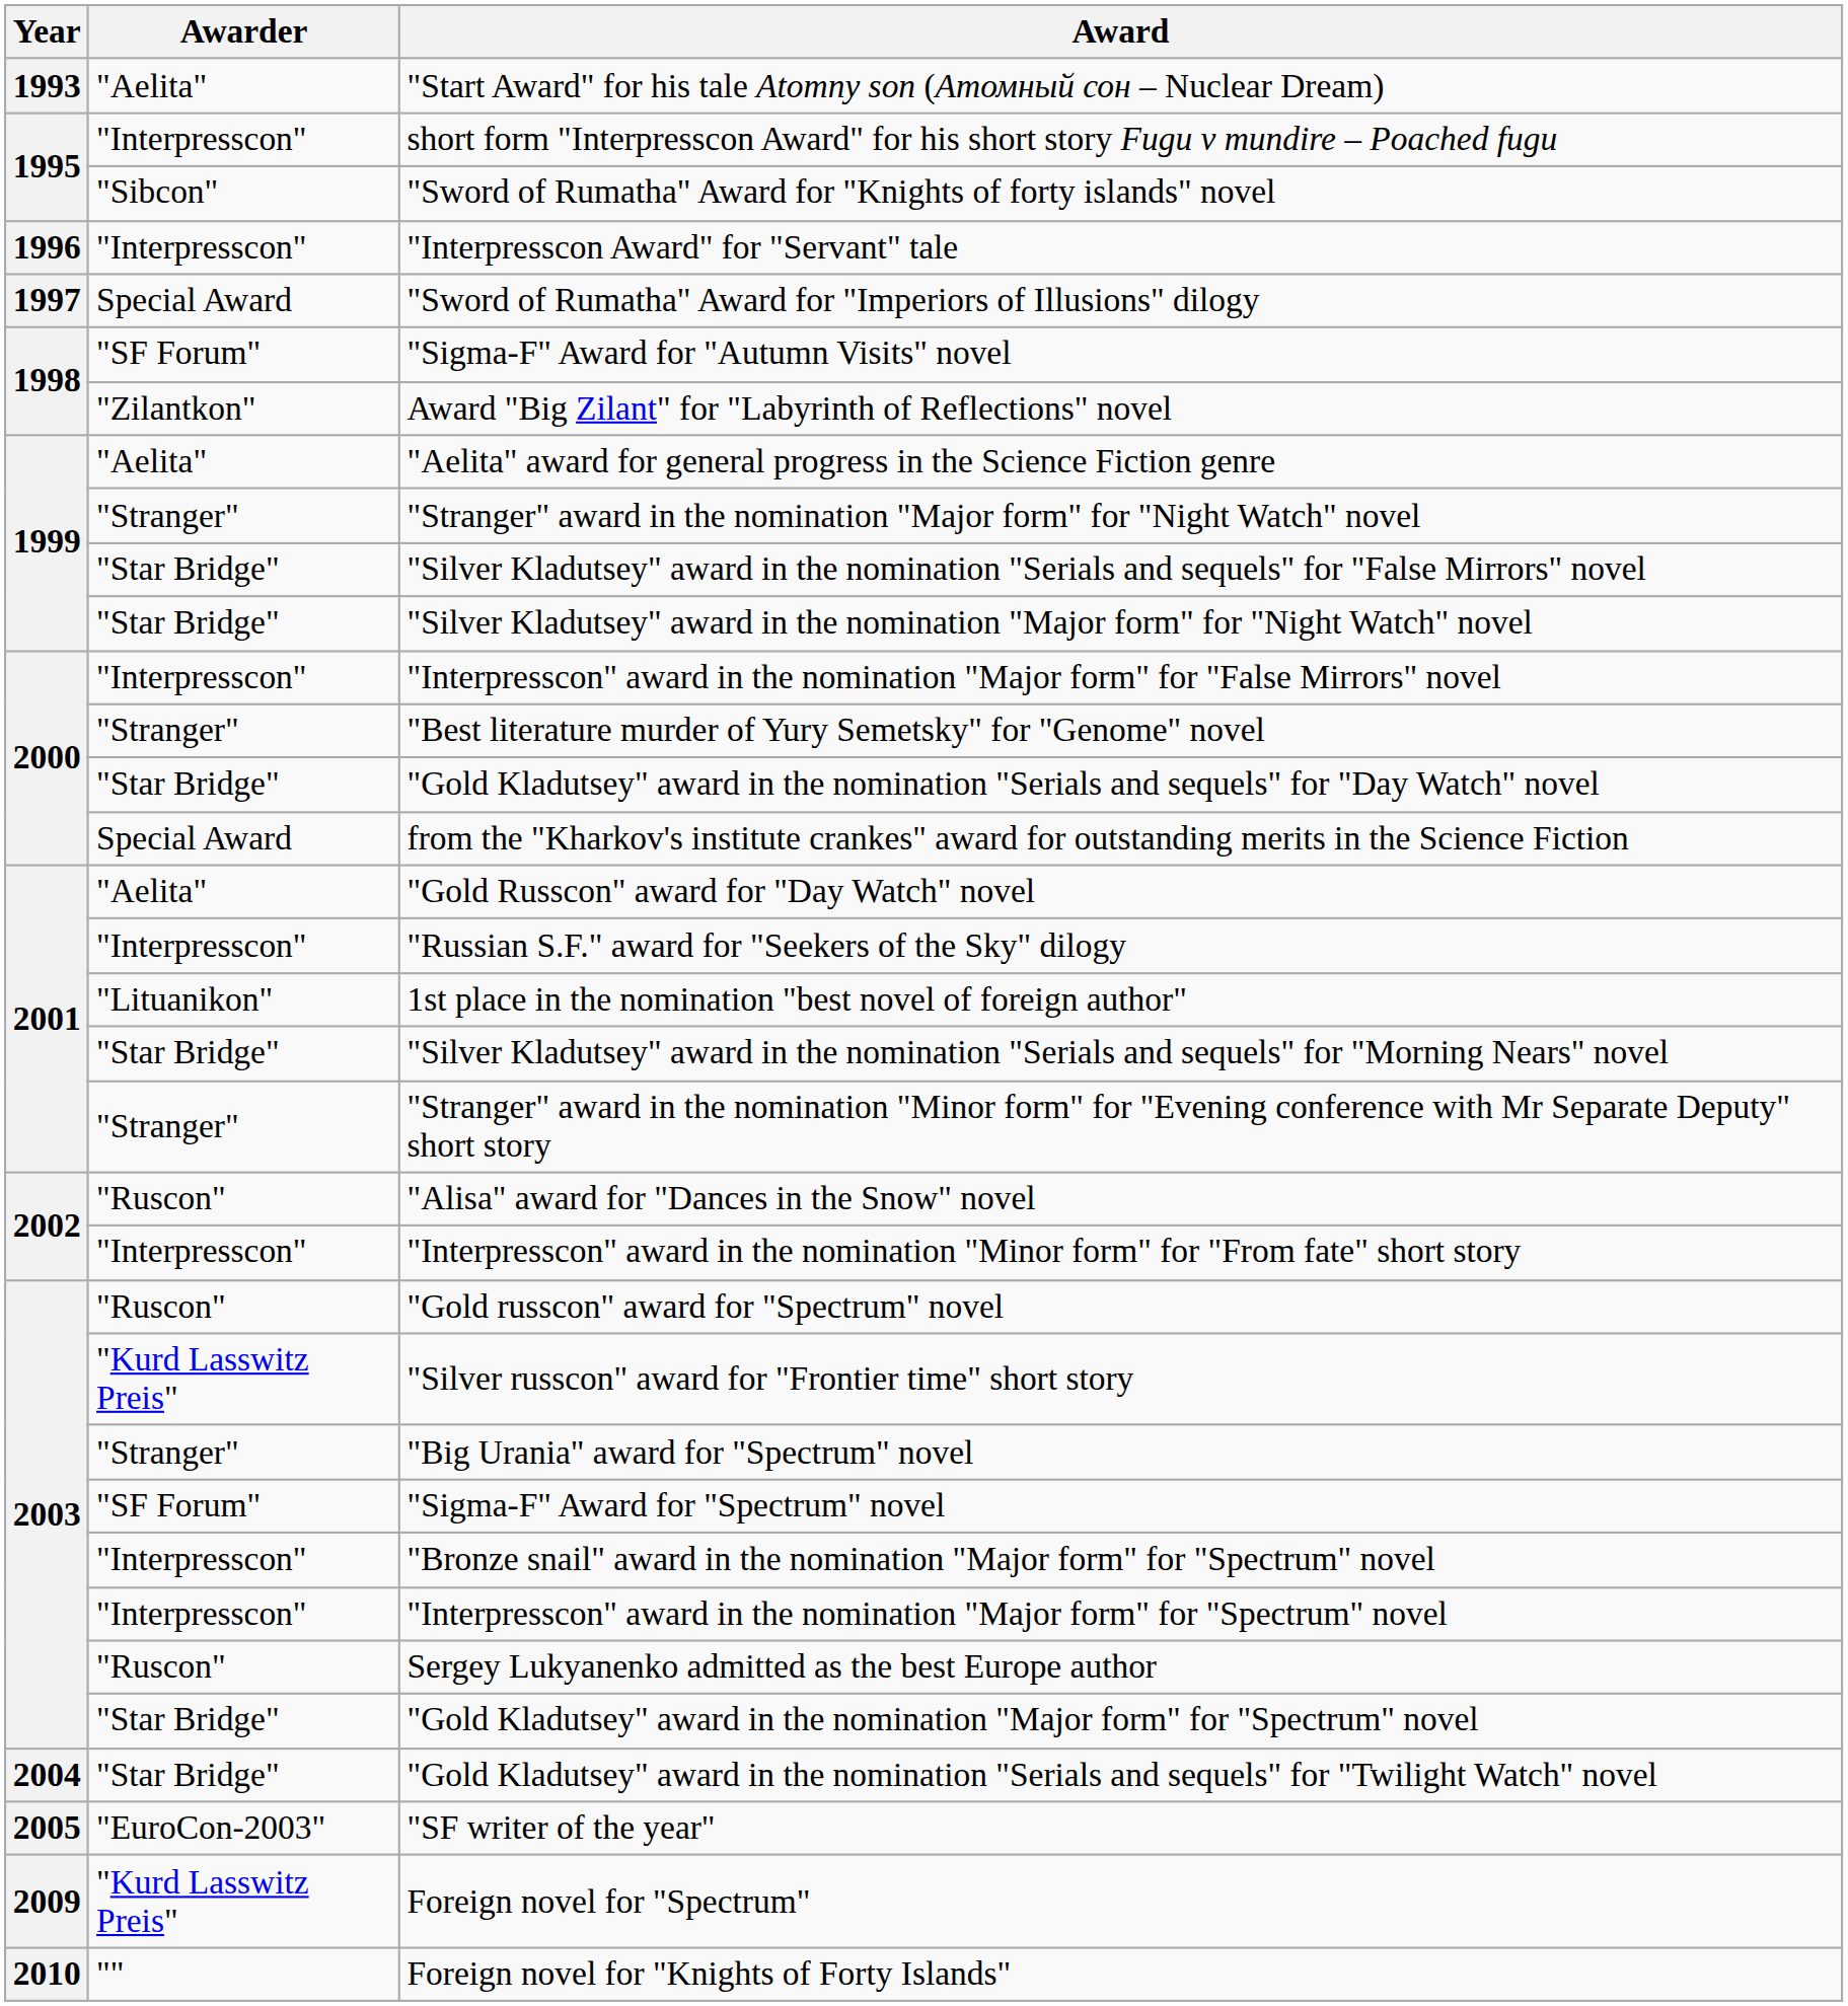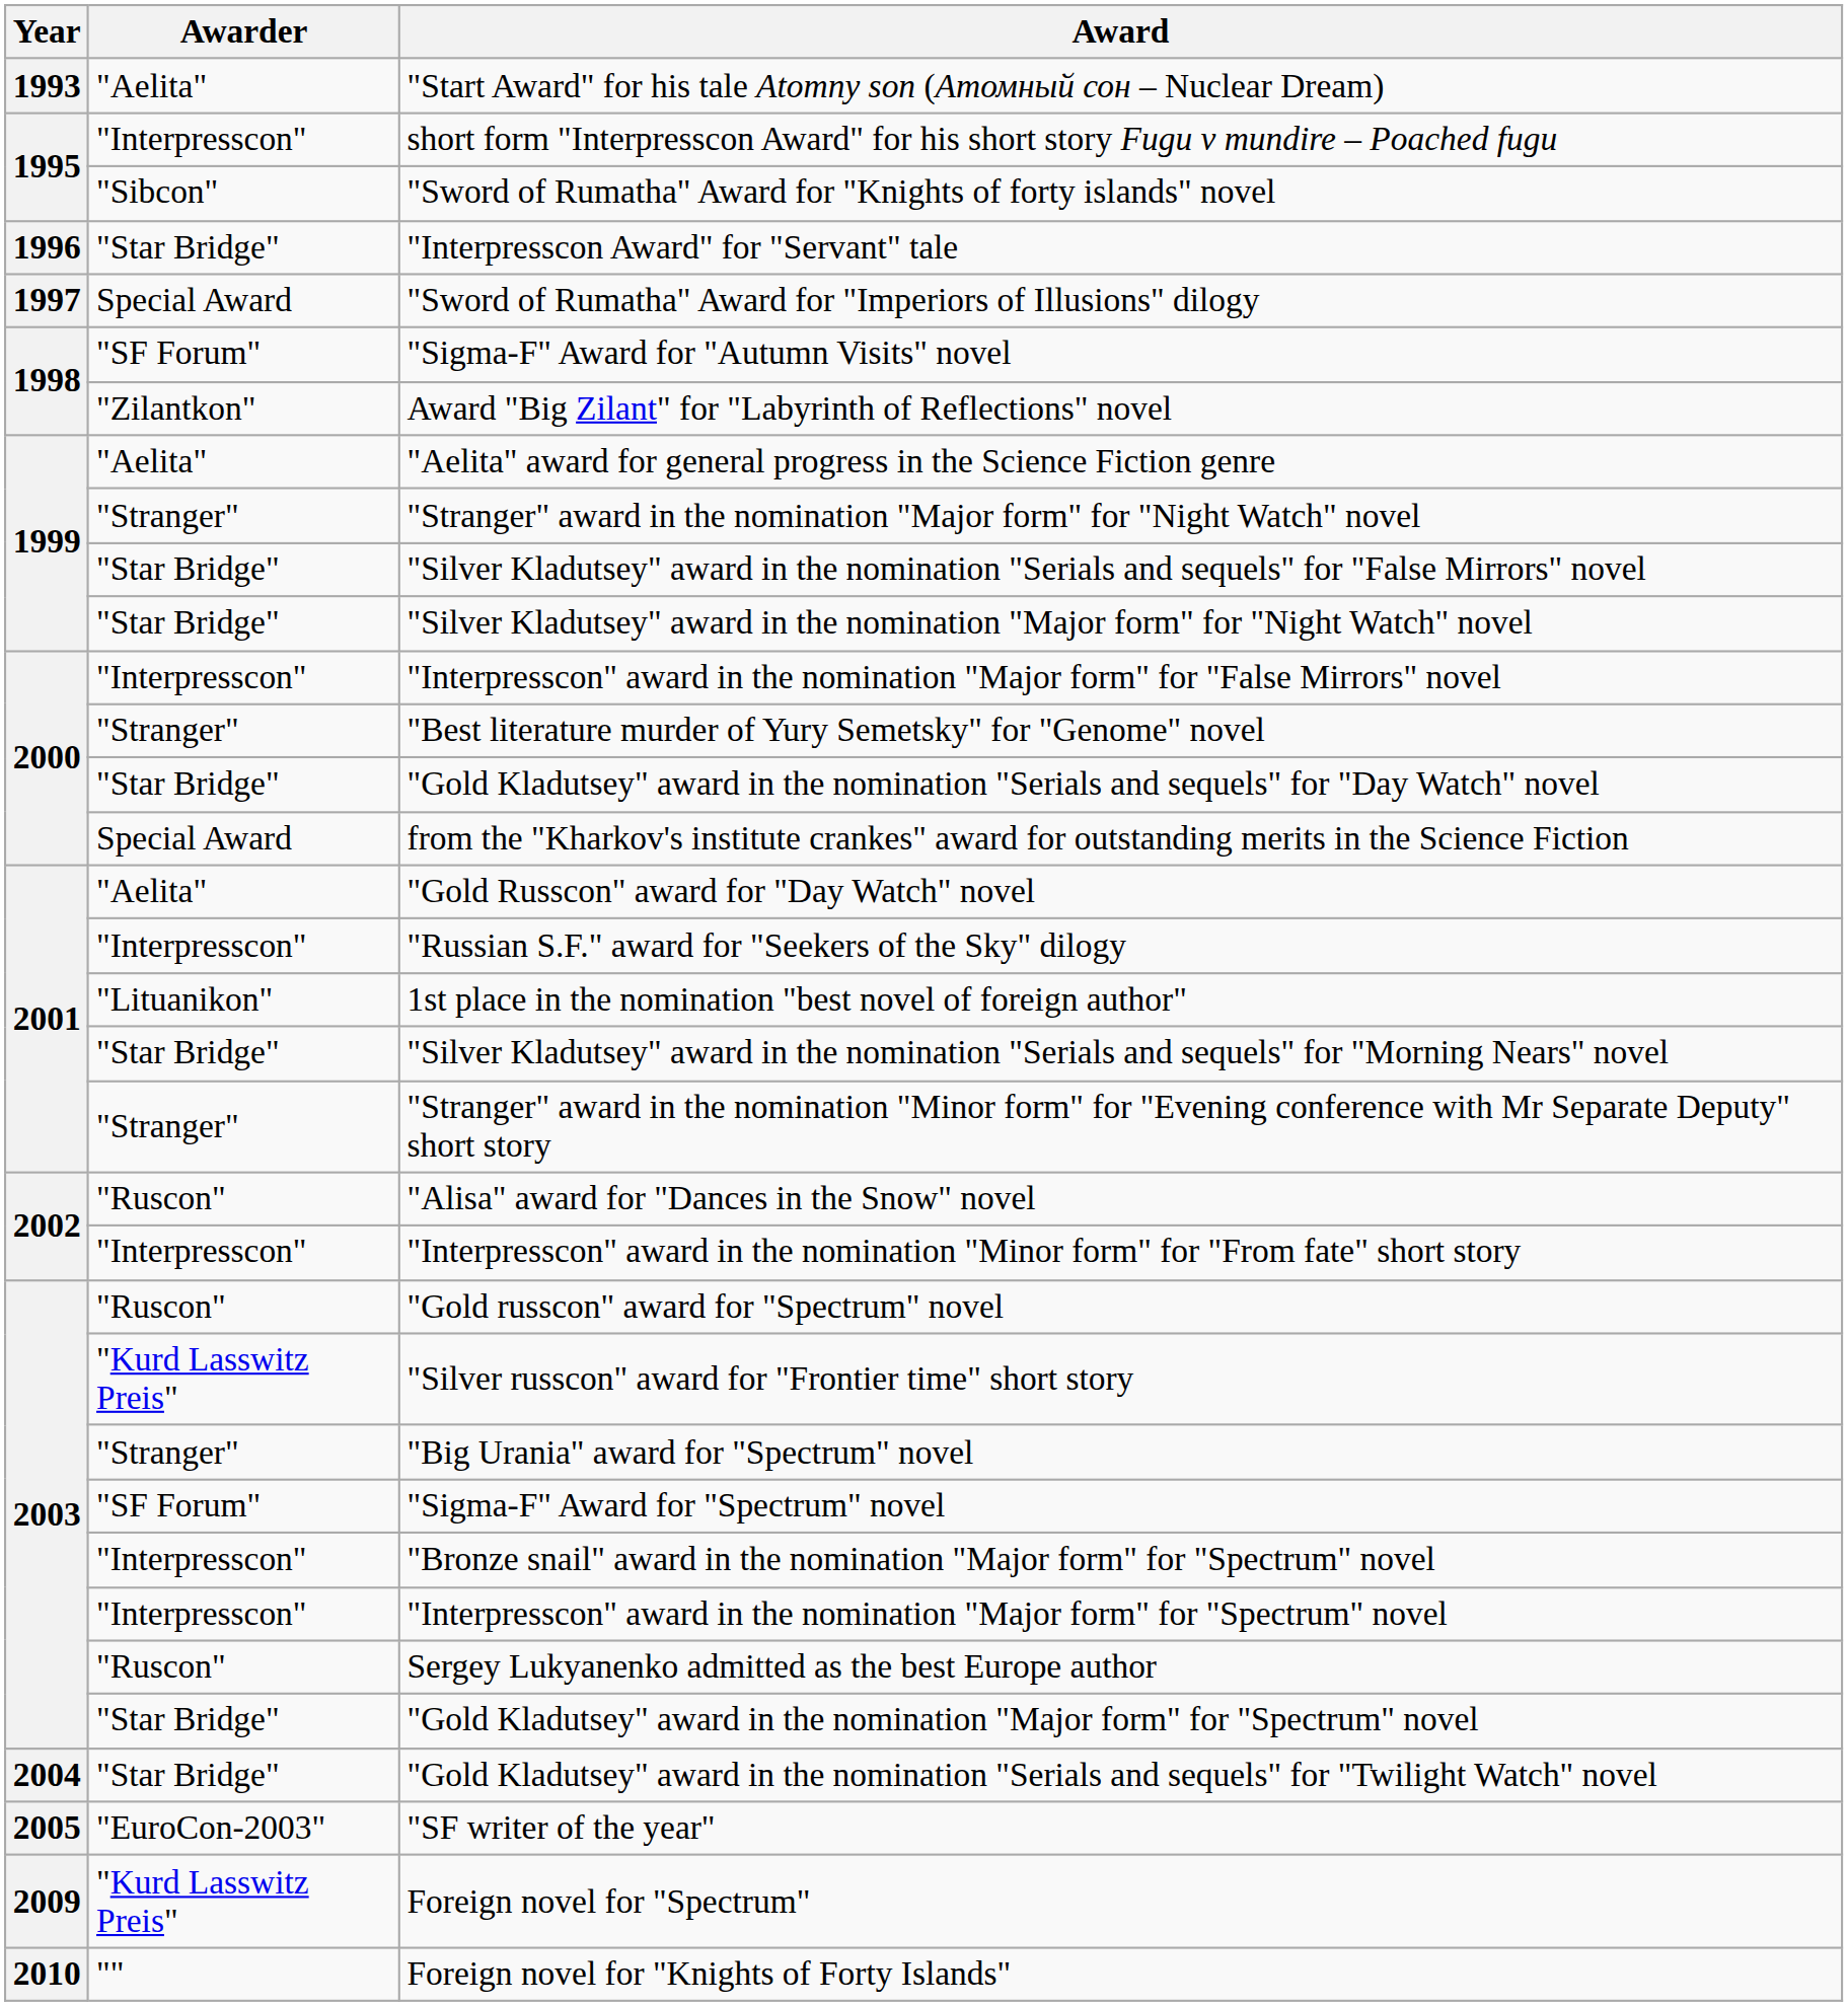"Interpresscon Award" for "Servant" tale | Awarder: "Interpresscon" -> "Star Bridge"
